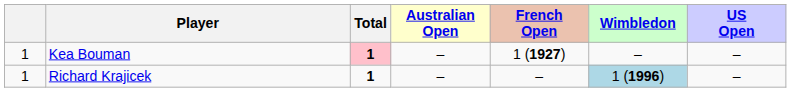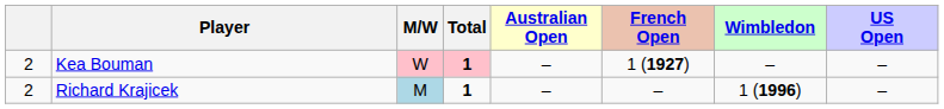+ column: M/W | W | M
Kea Bouman | column 1: 1 -> 2
Richard Krajicek | column 1: 1 -> 2
Richard Krajicek | Wimbledon: lightblue background -> no background
